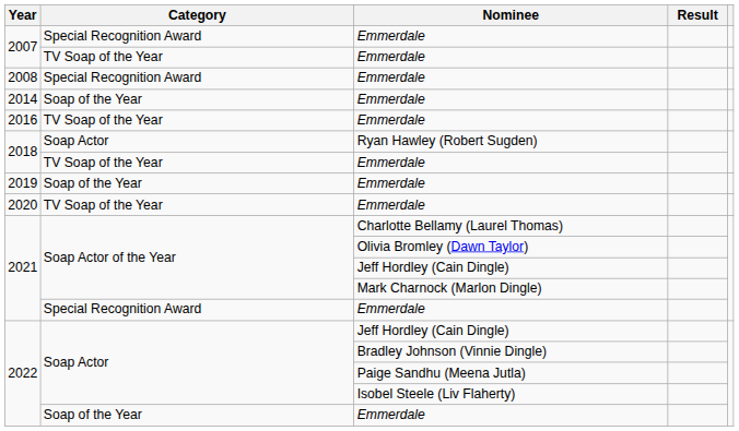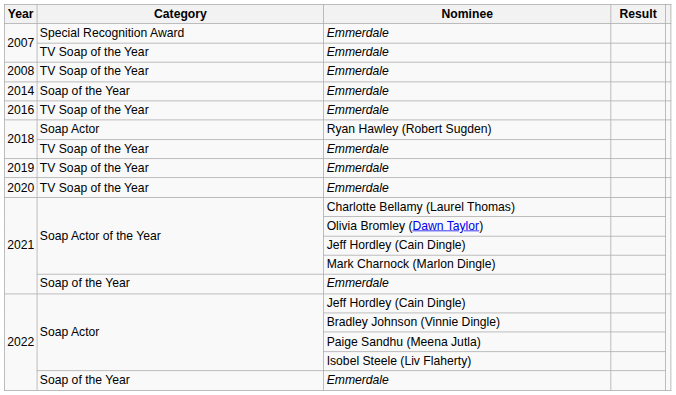2008 | Category: Special Recognition Award -> TV Soap of the Year
2019 | Category: Soap of the Year -> TV Soap of the Year
2021 / Emmerdale | Category: Special Recognition Award -> Soap of the Year
